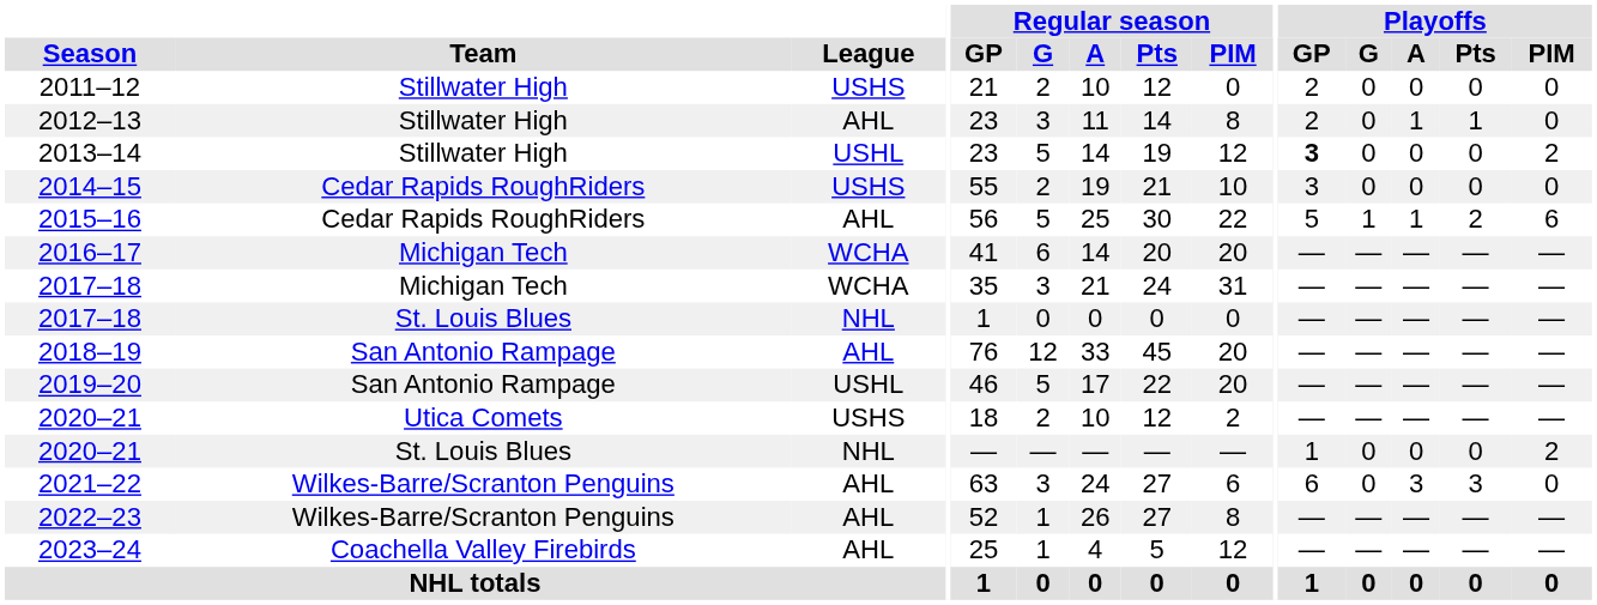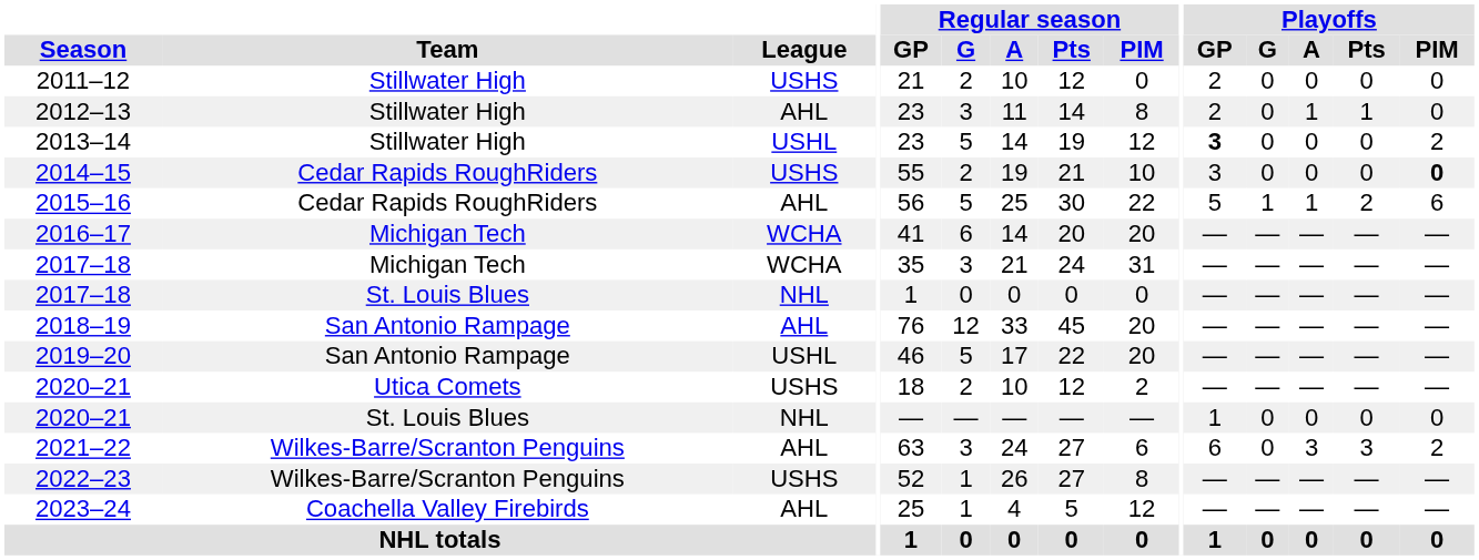2014–15 | Playoffs / PIM: normal -> bold
2020–21 / St. Louis Blues | Playoffs / PIM: 2 -> 0
2021–22 | Playoffs / PIM: 0 -> 2
2022–23 | League: AHL -> USHS
